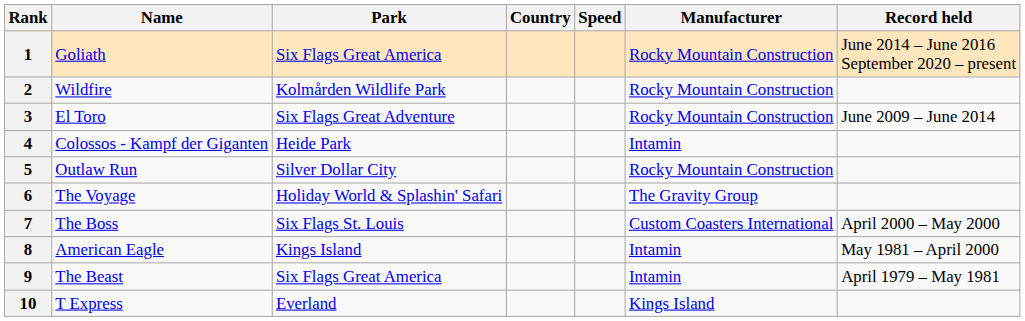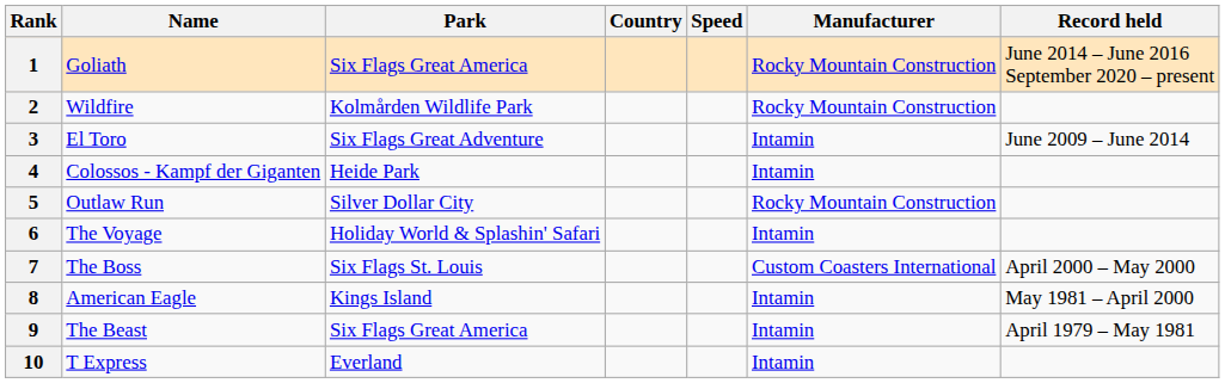3 | Manufacturer: Rocky Mountain Construction -> Intamin
6 | Manufacturer: The Gravity Group -> Intamin
10 | Manufacturer: Kings Island -> Intamin
